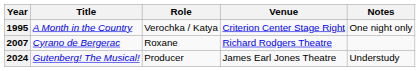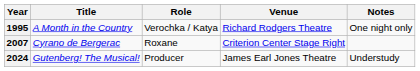1995 | Venue: Criterion Center Stage Right -> Richard Rodgers Theatre
2007 | Venue: Richard Rodgers Theatre -> Criterion Center Stage Right
